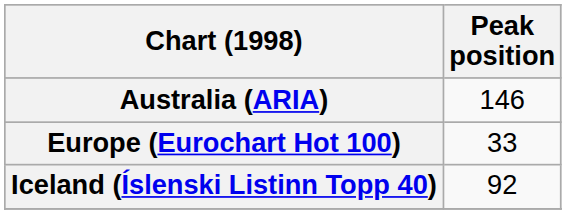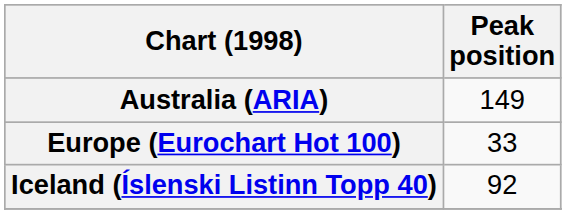Australia (ARIA) | Peak position: 146 -> 149
